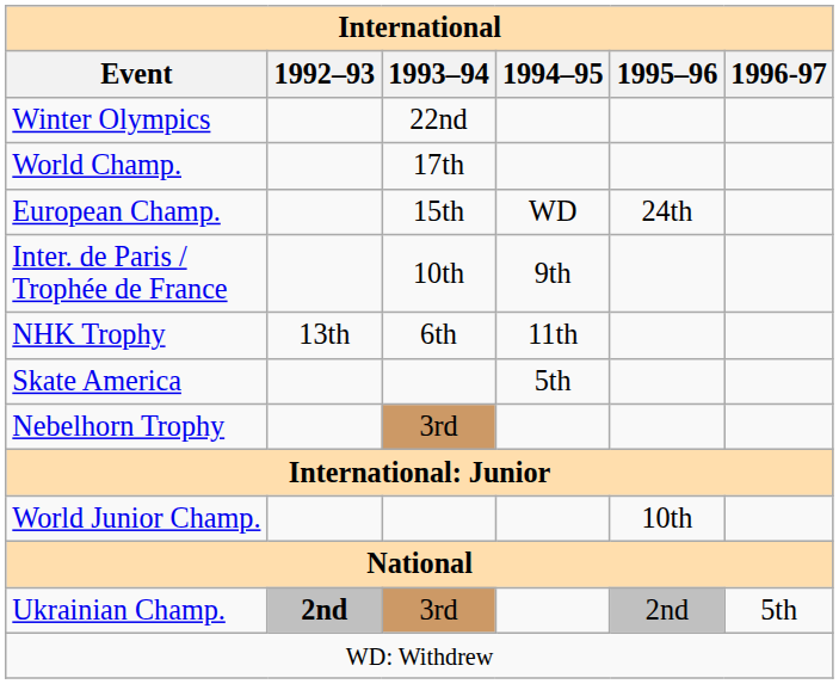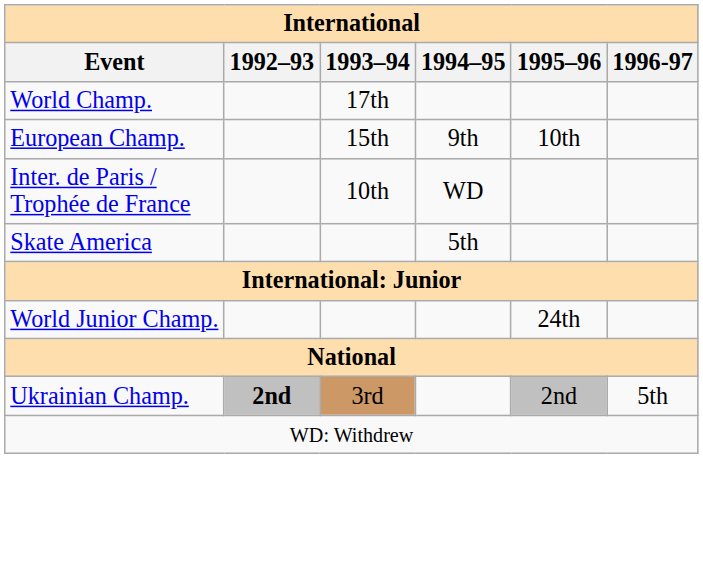- row: Winter Olympics | 22nd
European Champ. | 1994–95: WD -> 9th
European Champ. | 1995–96: 24th -> 10th
Inter. de Paris / Trophée de France | 1994–95: 9th -> WD
- row: NHK Trophy | 13th | 6th | 11th
- row: Nebelhorn Trophy | 3rd
World Junior Champ. | 1995–96: 10th -> 24th
